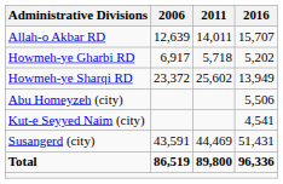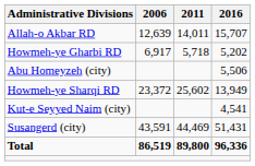rows swapped: Howmeh-ye Sharqi RD <-> Abu Homeyzeh (city)
